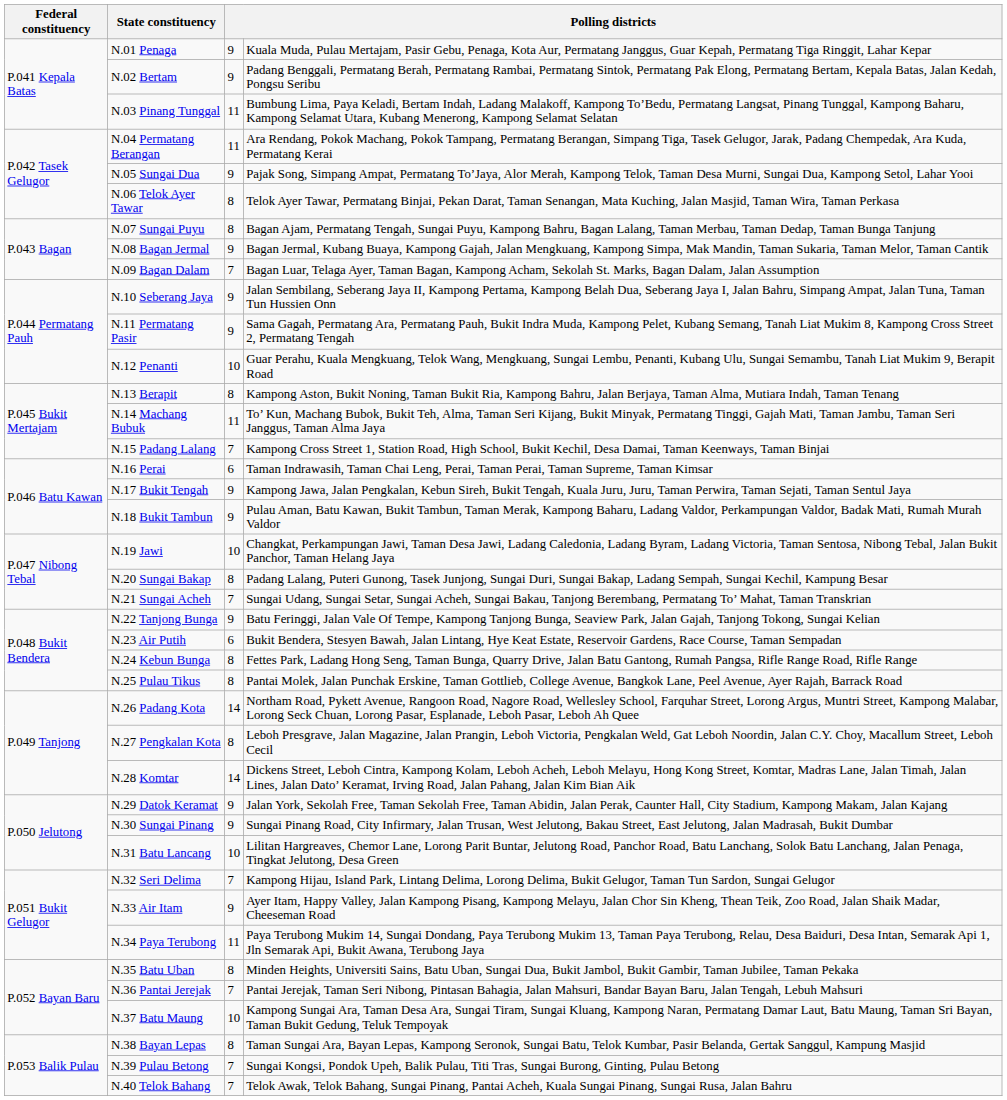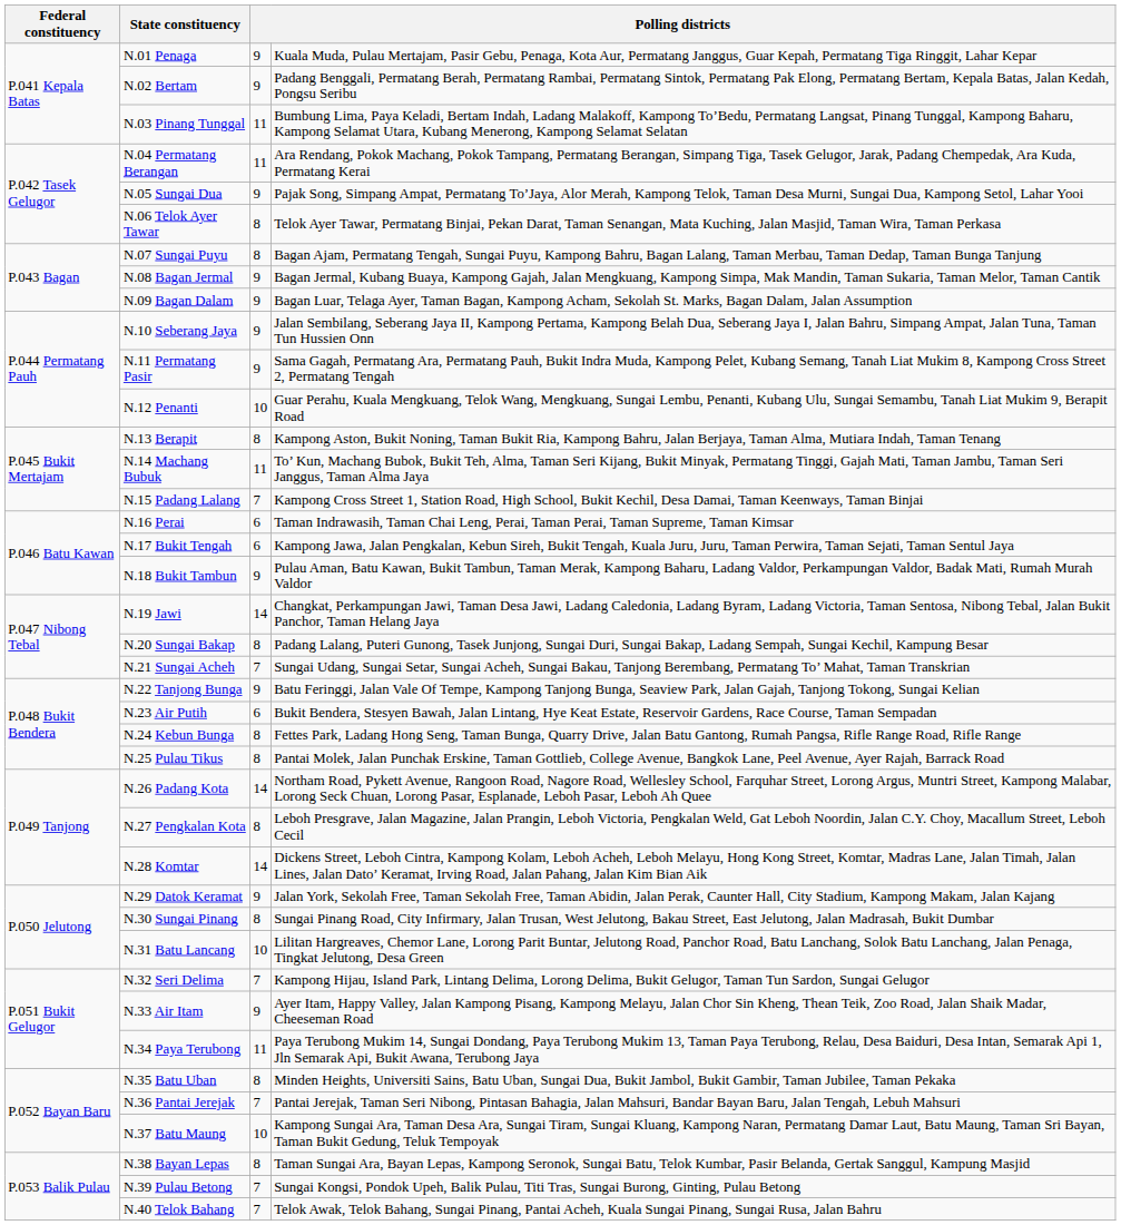N.09 Bagan Dalam | column 3: 7 -> 9
N.17 Bukit Tengah | column 3: 9 -> 6
N.19 Jawi | column 3: 10 -> 14
N.30 Sungai Pinang | column 3: 9 -> 8
